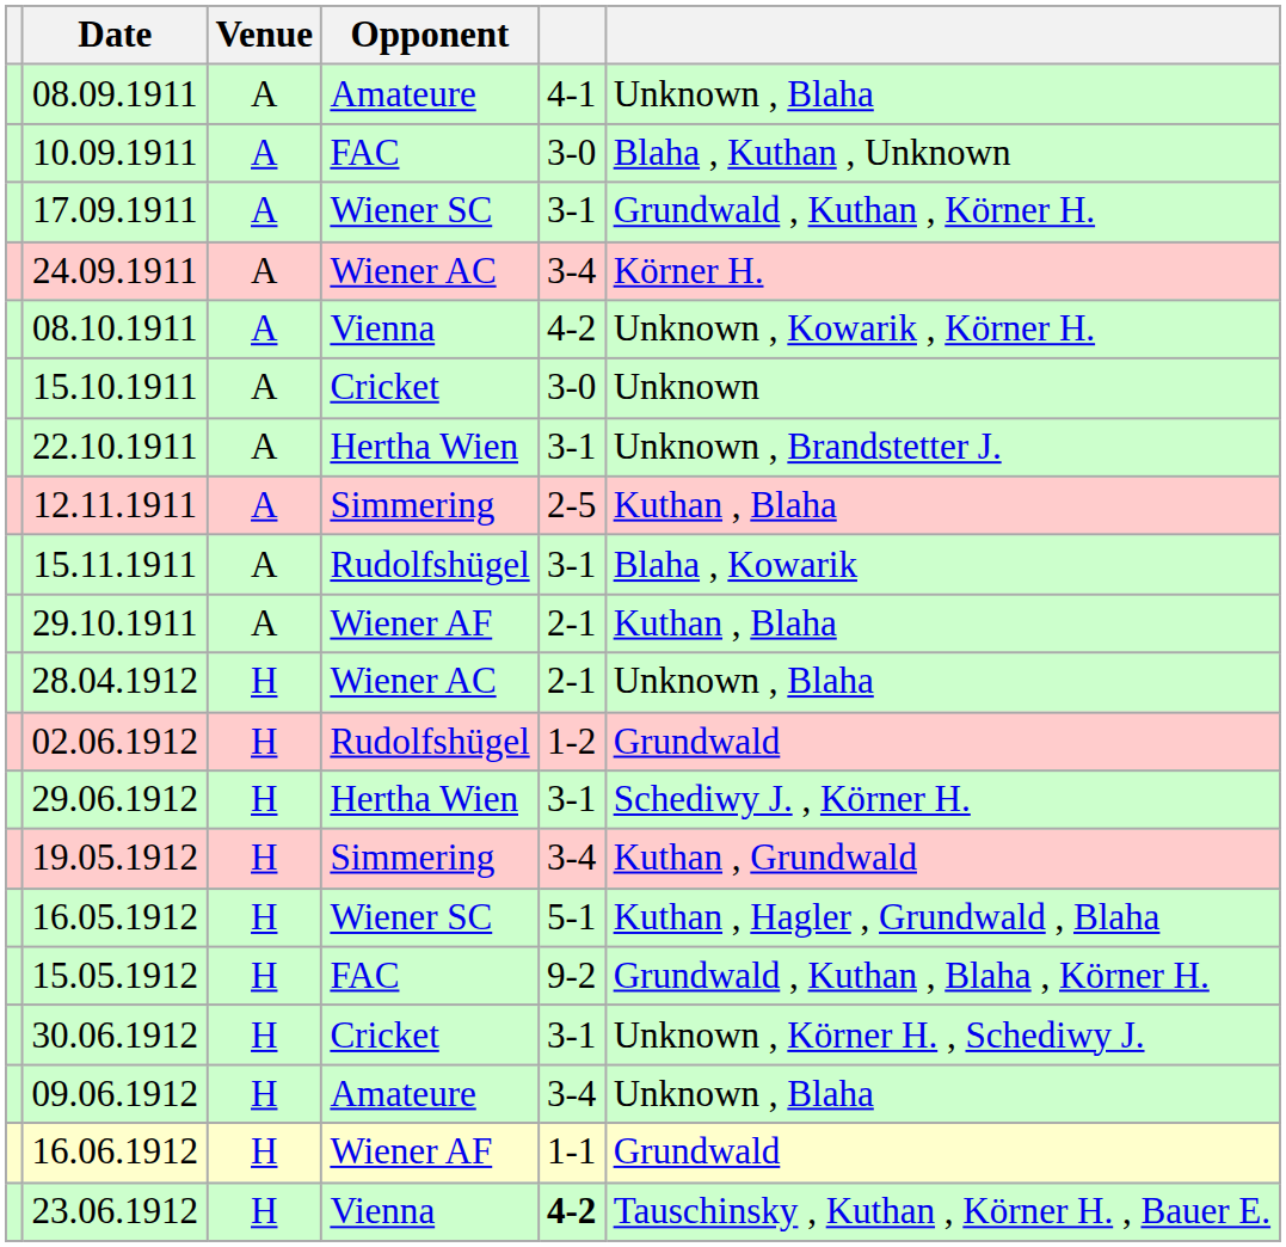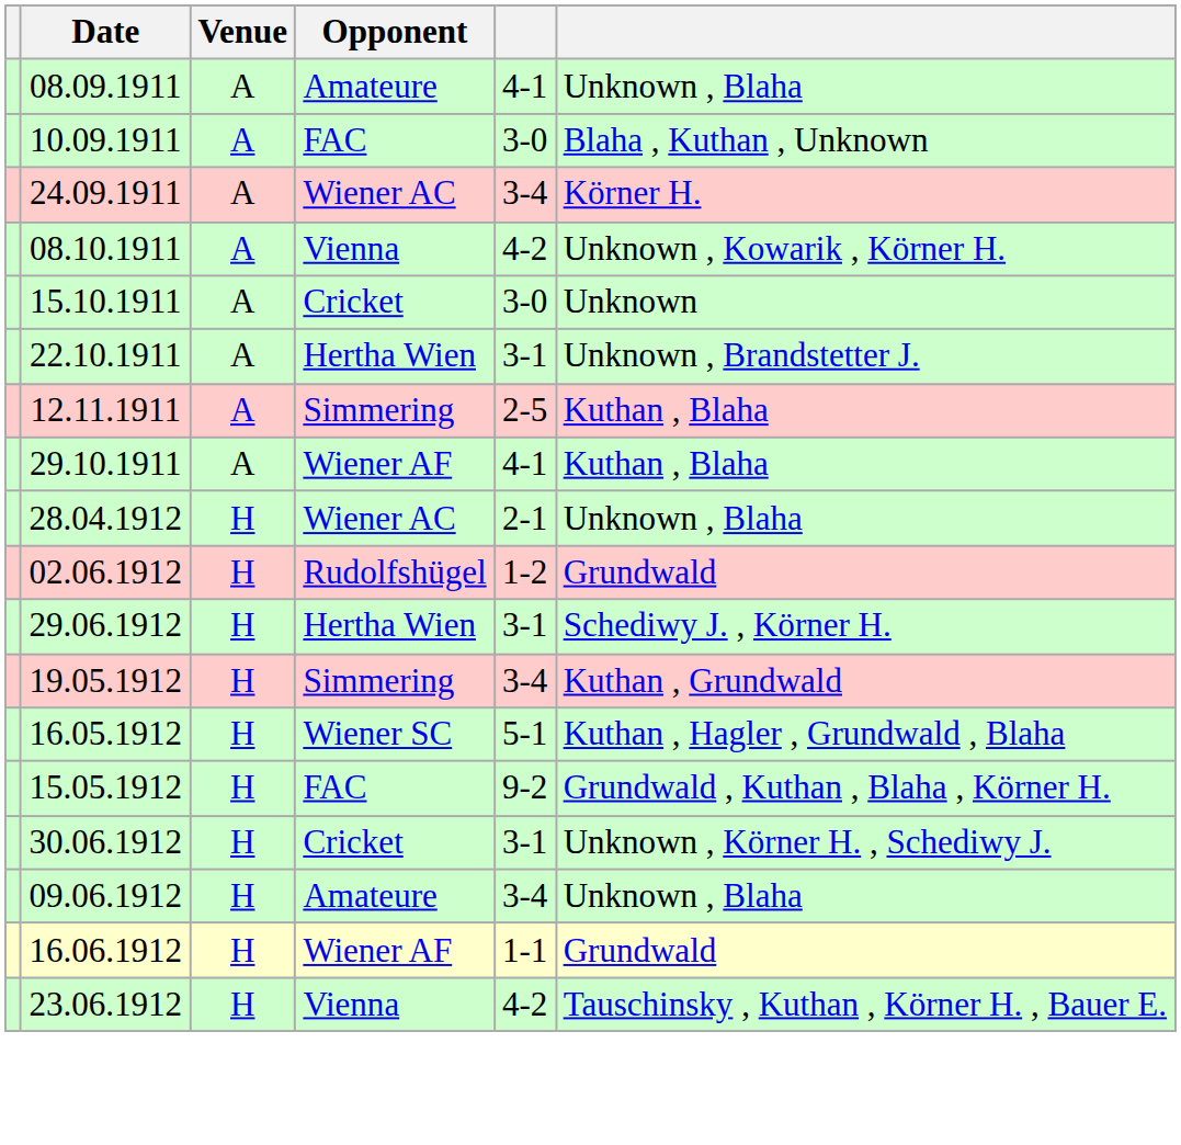- row: 17.09.1911 | A | Wiener SC | 3-1 | Grundwald , Kuthan , Körner H.
- row: 15.11.1911 | A | Rudolfshügel | 3-1 | Blaha , Kowarik
29.10.1911 | column 5: 2-1 -> 4-1
23.06.1912 | column 5: bold -> normal
